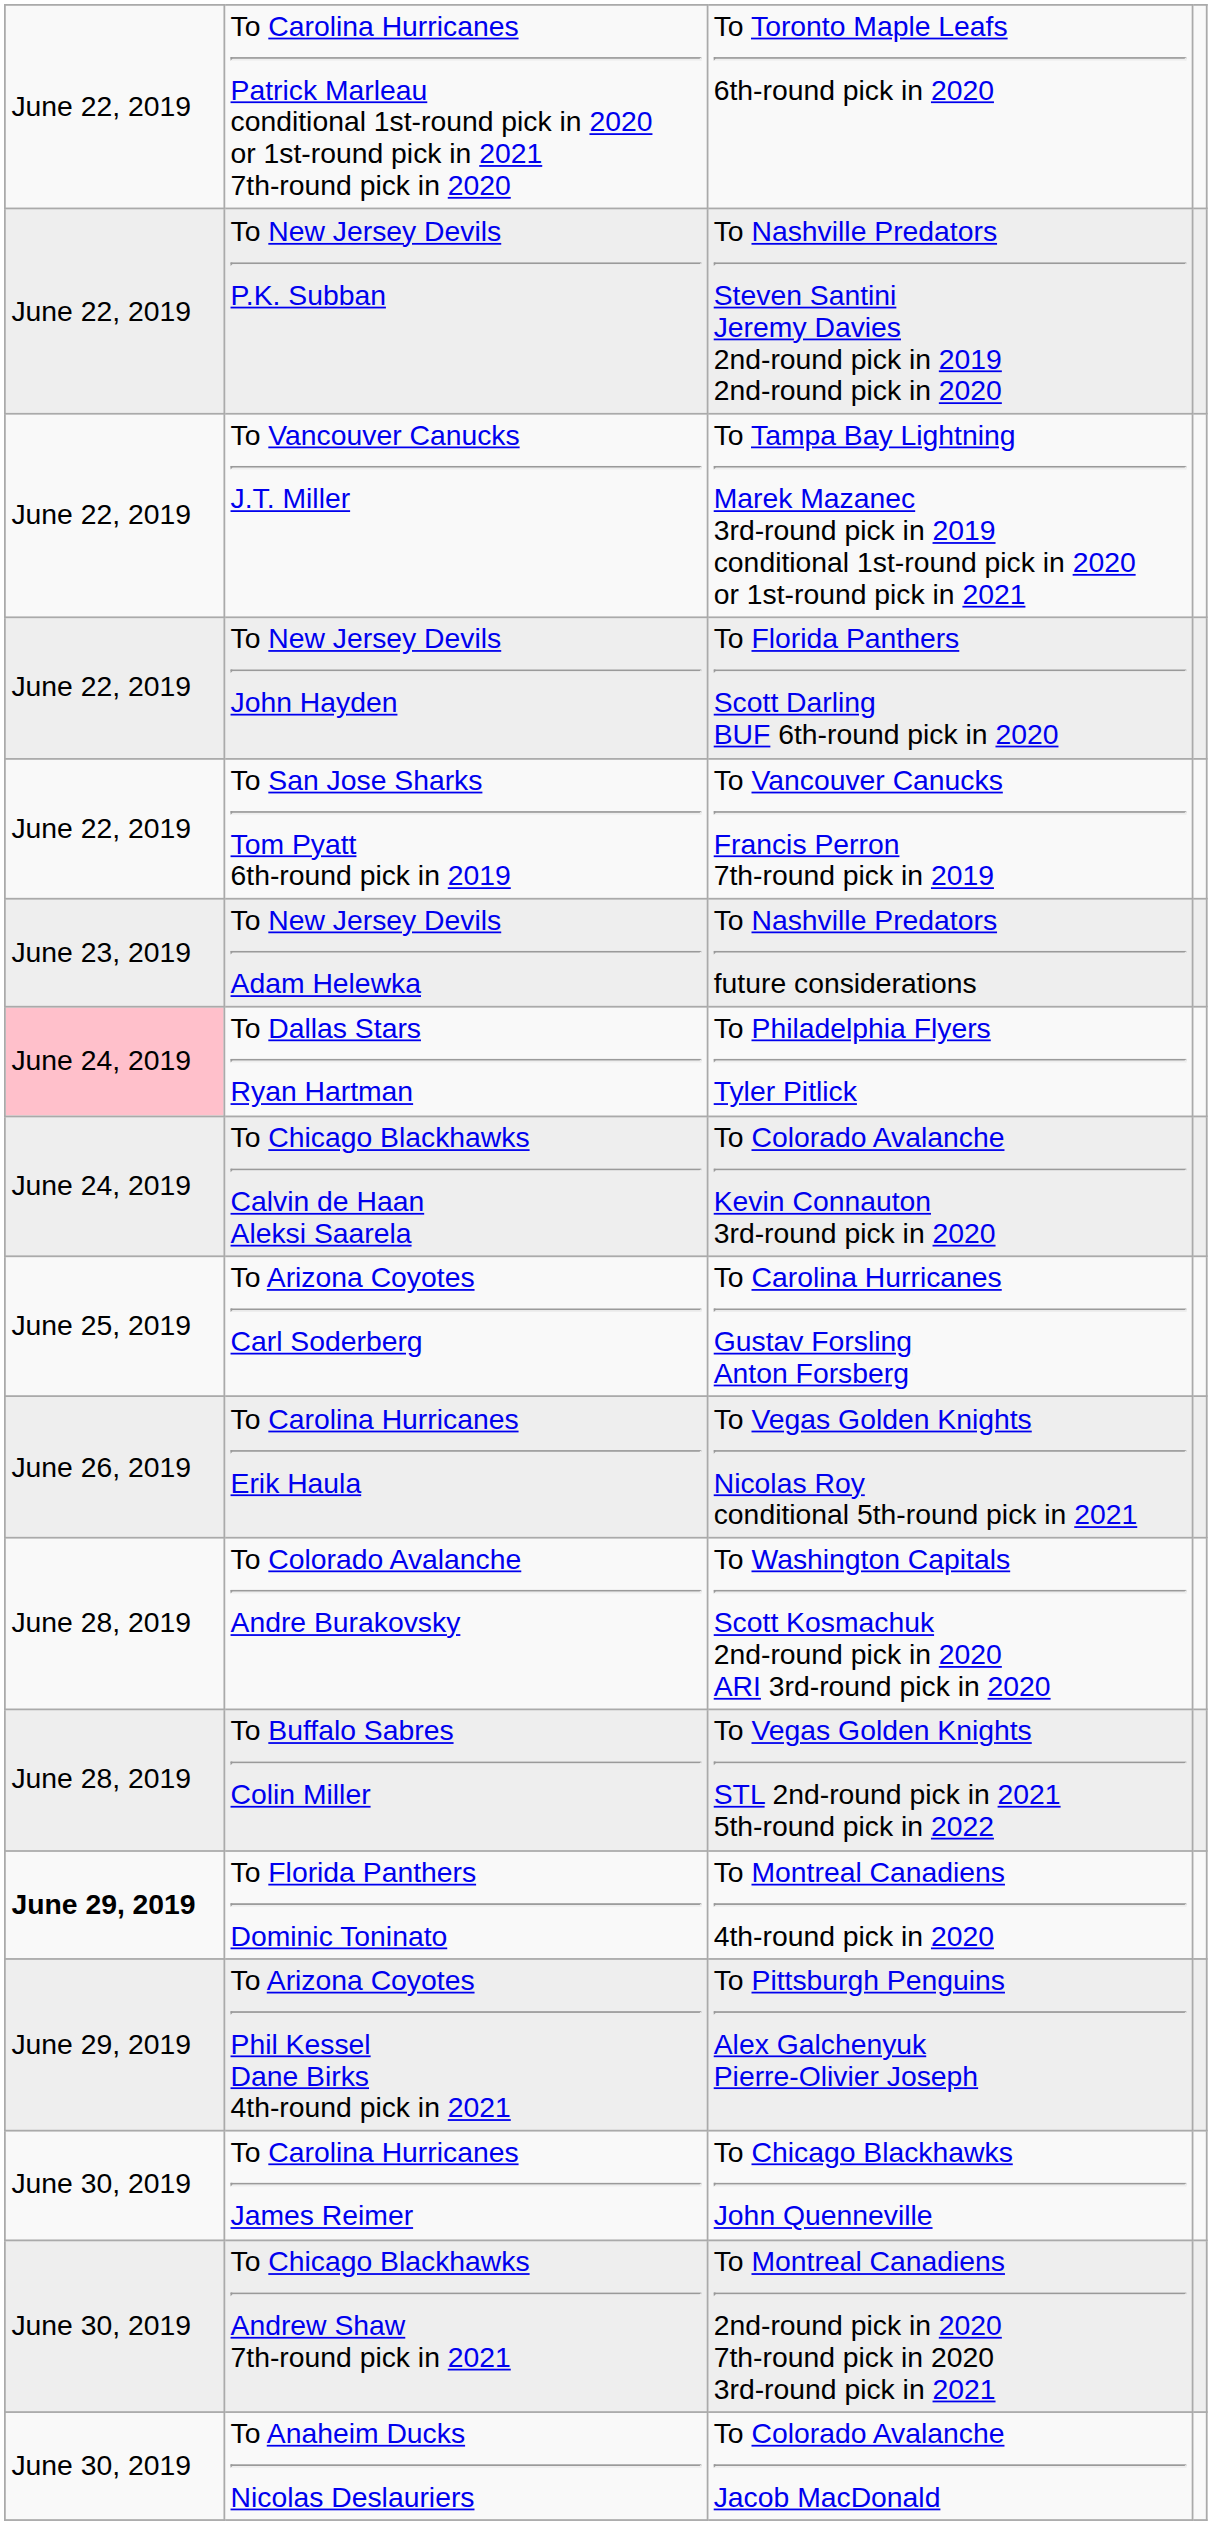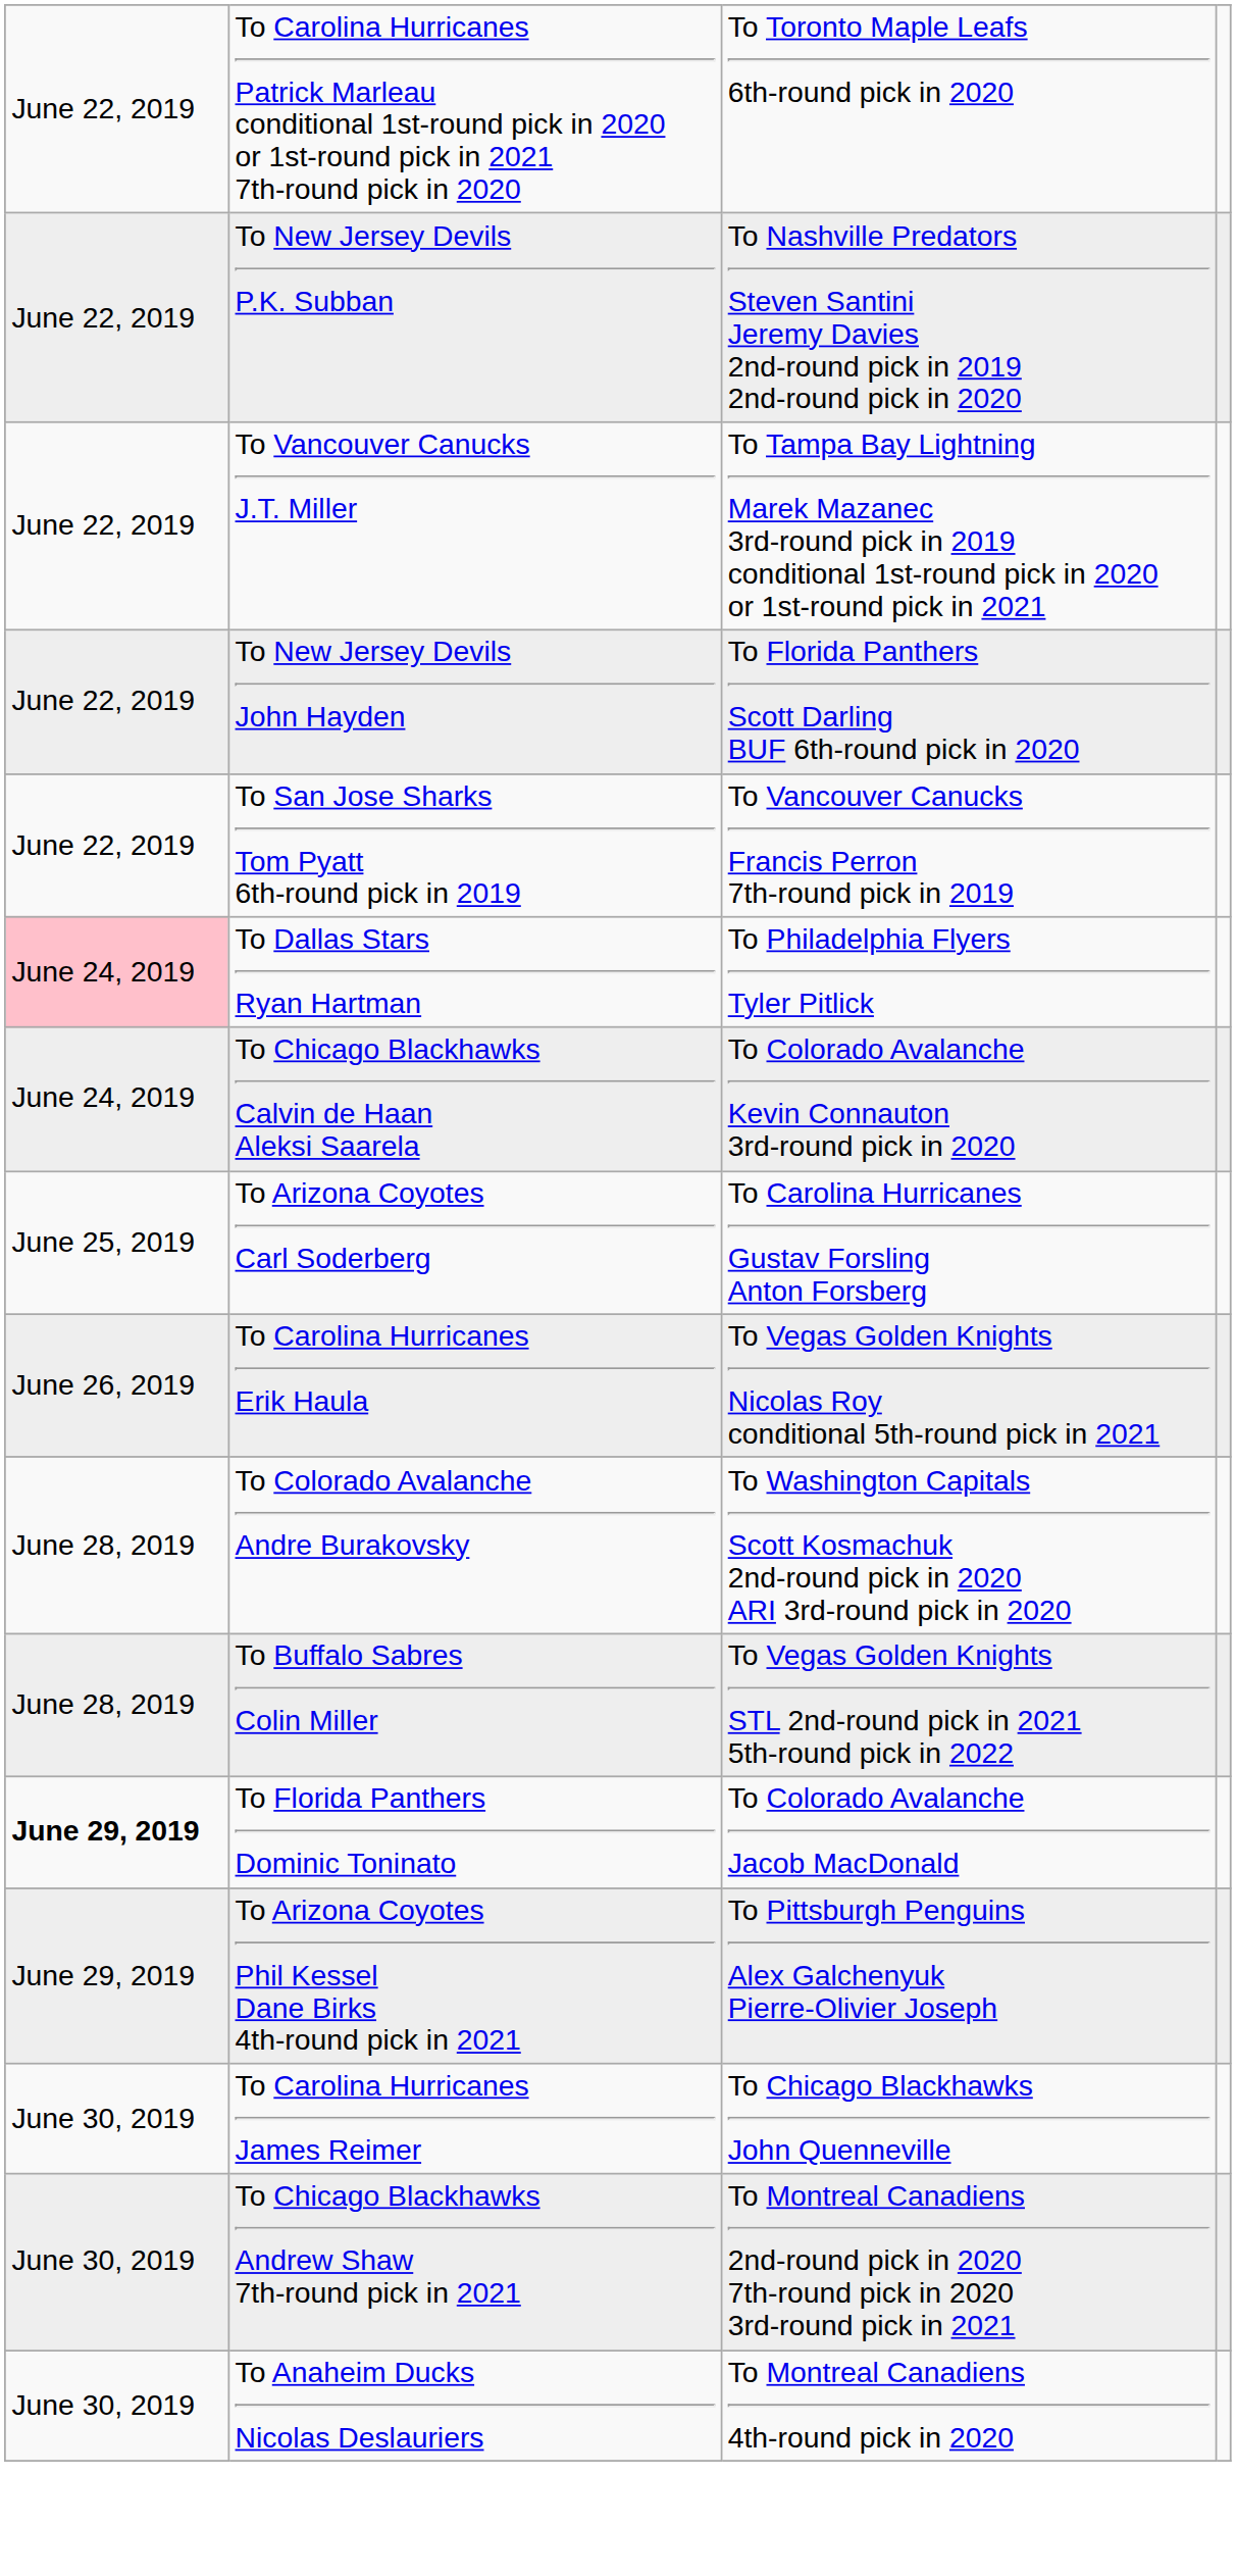- row: June 23, 2019 | To New Jersey Devils Adam Helewka | To Nashville Predators future considerations
To Florida Panthers Dominic Toninato | column 3: To Montreal Canadiens 4th-round pick in 2020 -> To Colorado Avalanche Jacob MacDonald
To Anaheim Ducks Nicolas Deslauriers | column 3: To Colorado Avalanche Jacob MacDonald -> To Montreal Canadiens 4th-round pick in 2020
